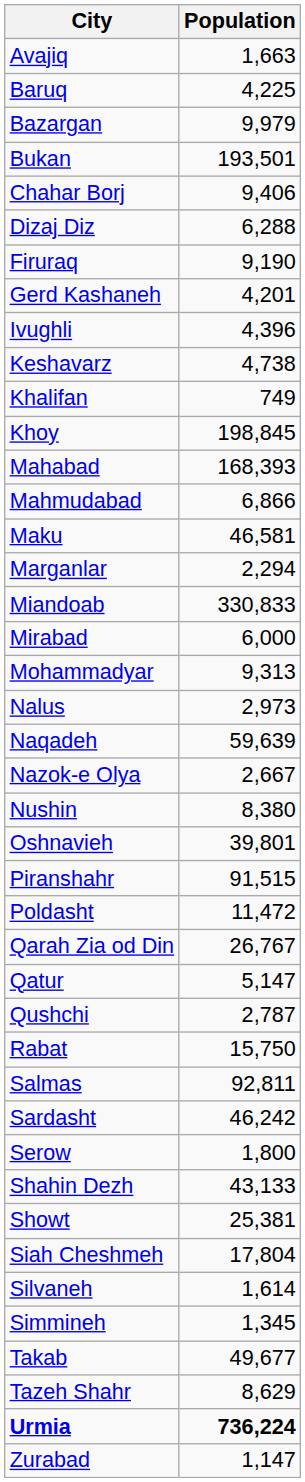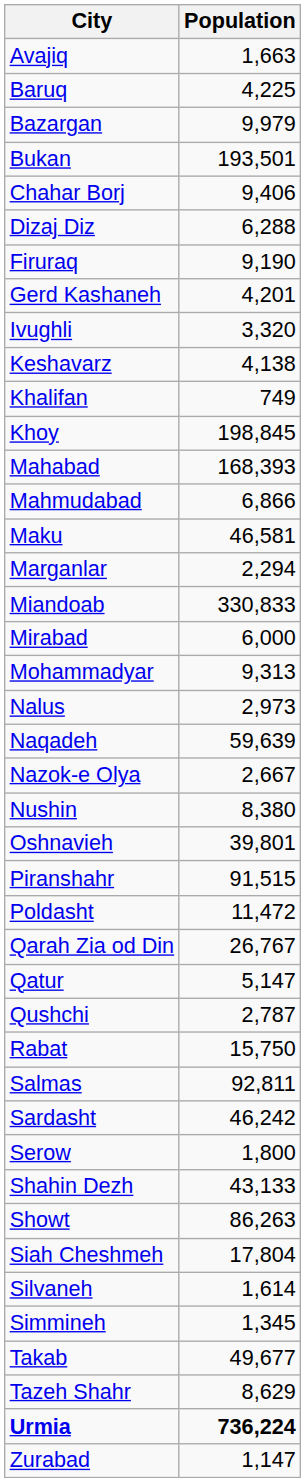Ivughli | Population: 4,396 -> 3,320
Keshavarz | Population: 4,738 -> 4,138
Showt | Population: 25,381 -> 86,263
